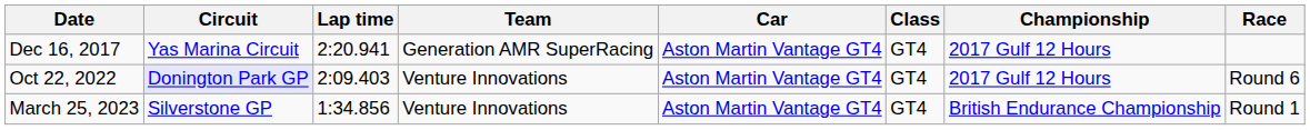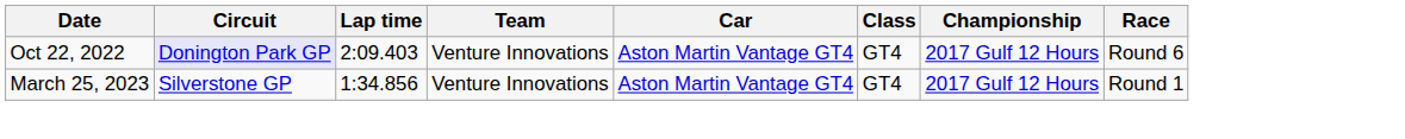- row: Dec 16, 2017 | Yas Marina Circuit | 2:20.941 | Generation AMR SuperRacing | Aston Martin Vantage GT4 | GT4 | 2017 Gulf 12 Hours
March 25, 2023 | Championship: British Endurance Championship -> 2017 Gulf 12 Hours
